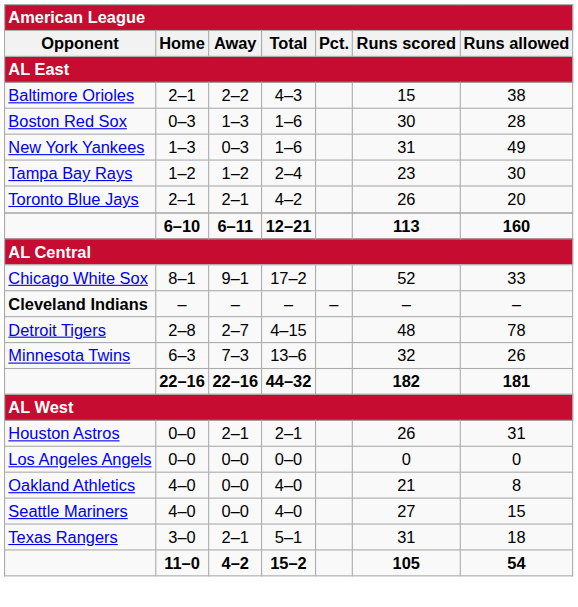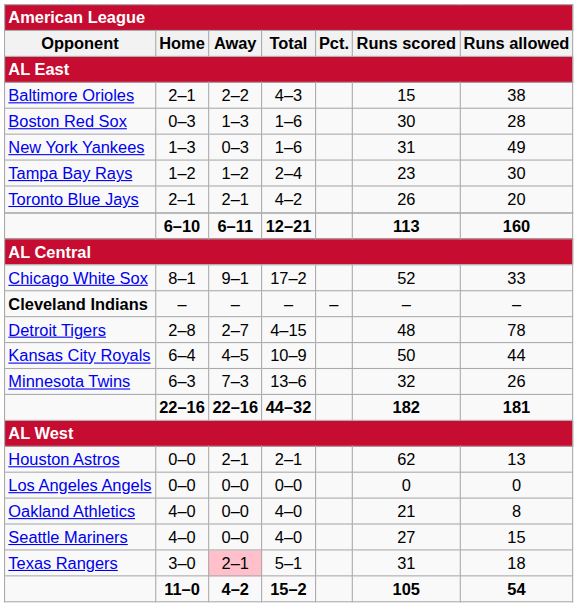+ row: Kansas City Royals | 6–4 | 4–5 | 10–9 | 50 | 44
Houston Astros | Runs scored: 26 -> 62
Houston Astros | Runs allowed: 31 -> 13
Texas Rangers | Away: no background -> pink background
